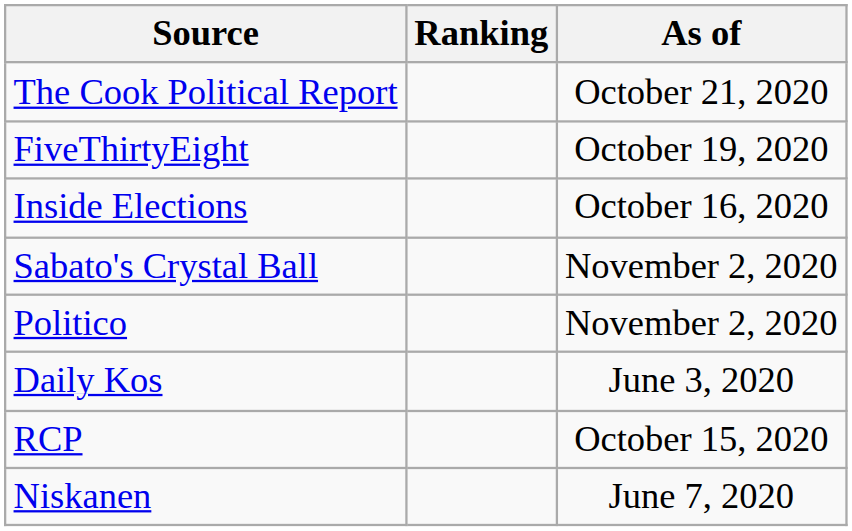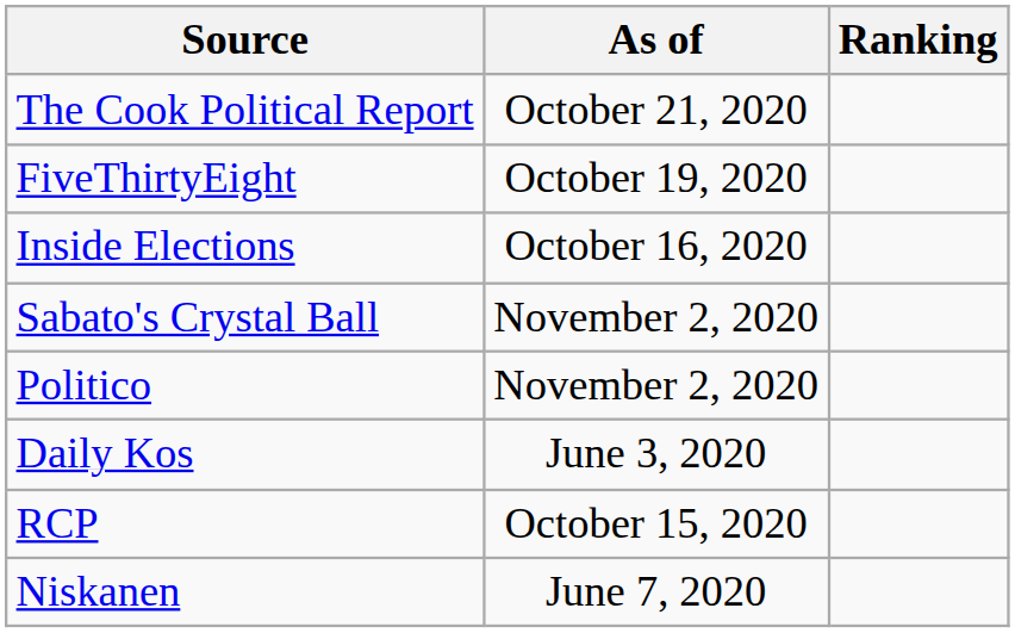columns swapped: Ranking <-> As of
